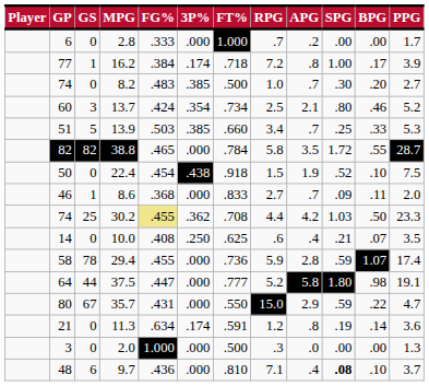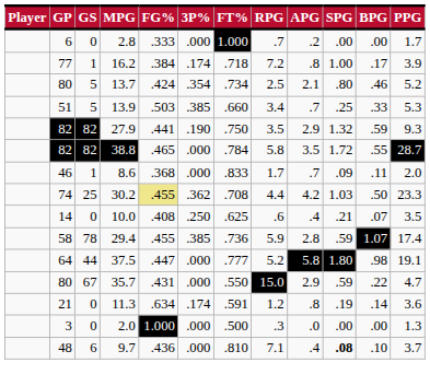- row: 74 | 0 | 8.2 | .483 | .385 | .500 | 1.0 | .7 | .30 | .20 | 2.7
13.7 | GP: 60 -> 80
13.7 | GS: 3 -> 5
+ row: 82 | 82 | 27.9 | .441 | .190 | .750 | 3.5 | 2.9 | 1.32 | .59 | 9.3
- row: 50 | 0 | 22.4 | .454 | .438 | .918 | 1.5 | 1.9 | .52 | .10 | 7.5
8.6 | RPG: 2.7 -> 1.7
29.4 | 3P%: .000 -> .385
